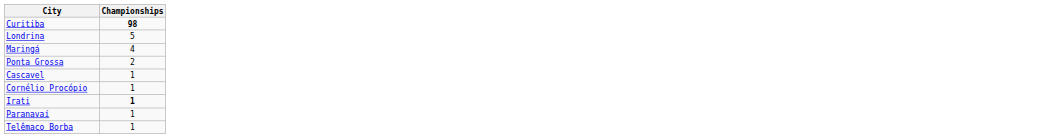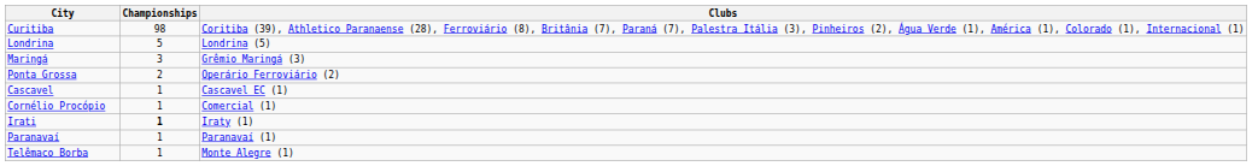+ column: Clubs | Coritiba (39), Athletico Paranaense (28), Ferroviário (8), Britânia (7), Paraná (7), Palestra Itália (3), Pinheiros (2), Água Verde (1), América (1), Colorado (1), Internacional (1) | Londrina (5) | Grêmio Maringá (3) | Operário Ferroviário (2) | Cascavel EC (1) | Comercial (1) | Iraty (1) | Paranavaí (1) | Monte Alegre (1)
Curitiba | Championships: bold -> normal
Maringá | Championships: 4 -> 3
